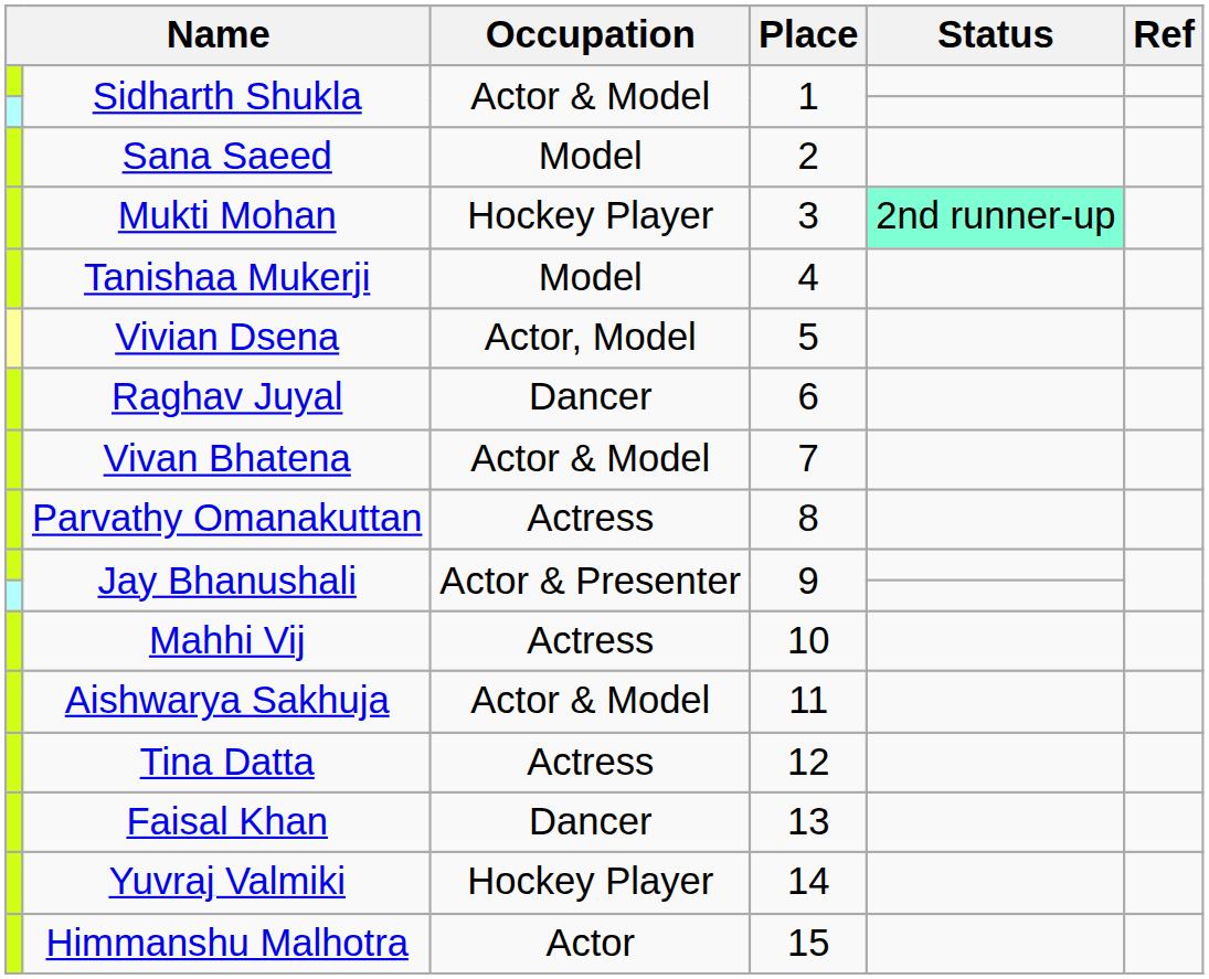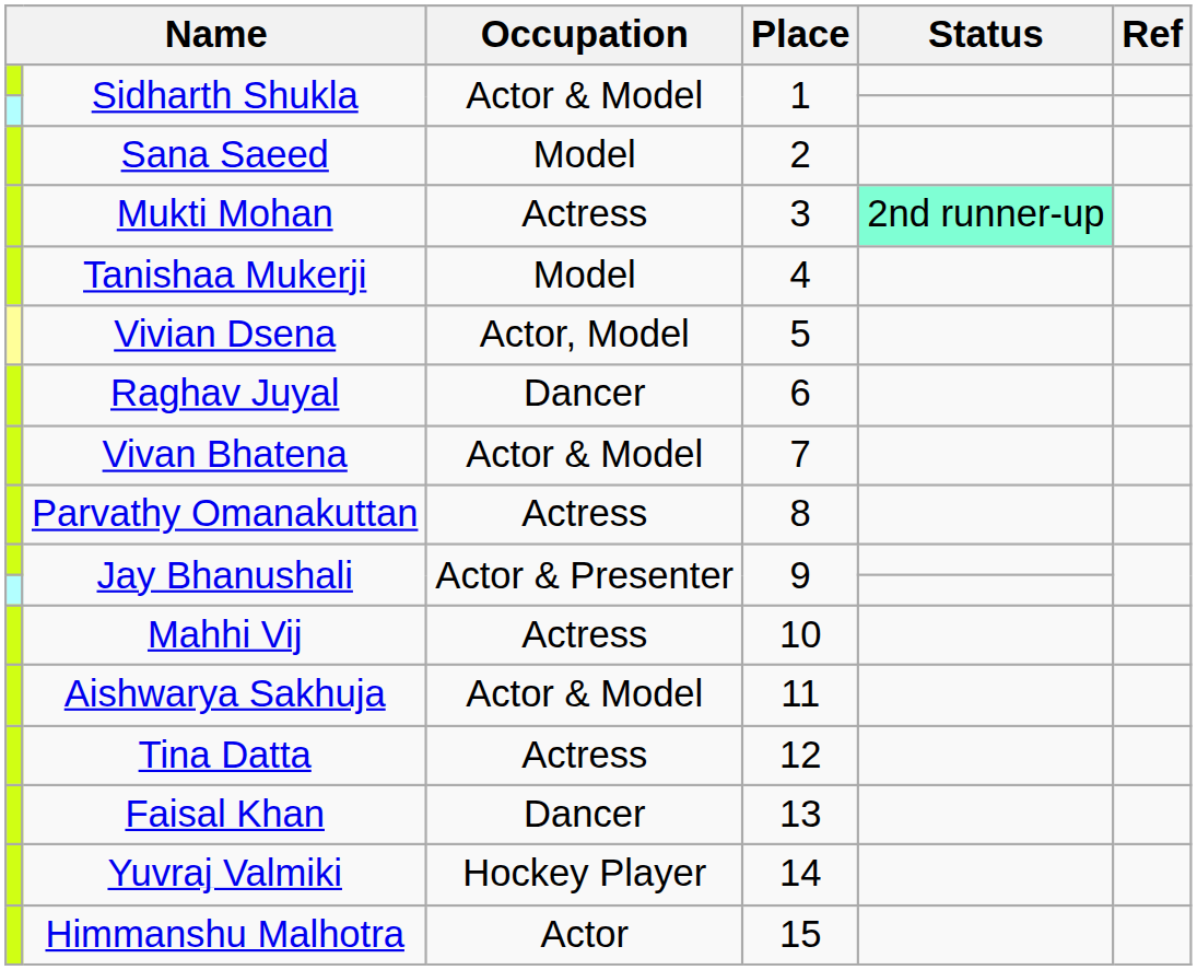Mukti Mohan | Occupation: Hockey Player -> Actress
